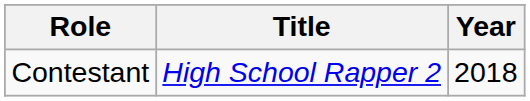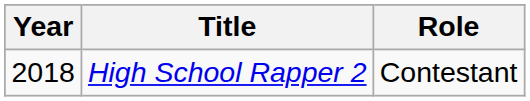columns swapped: Year <-> Role
